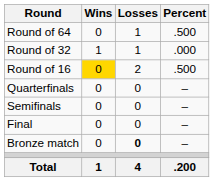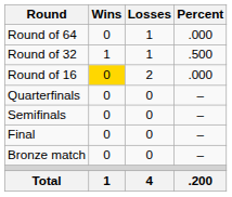Round of 64 | Percent: .500 -> .000
Round of 32 | Percent: .000 -> .500
Round of 16 | Percent: .500 -> .000
Bronze match | Losses: bold -> normal
